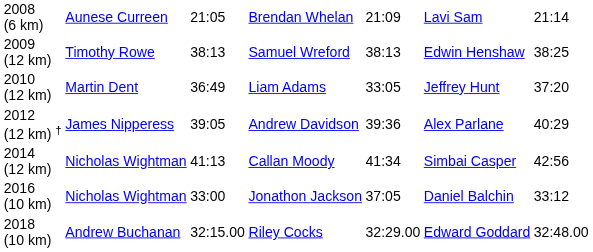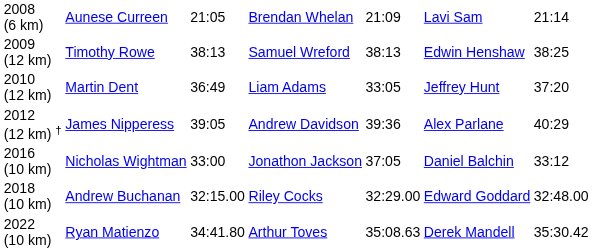- row: 2014 (12 km) | Nicholas Wightman | 41:13 | Callan Moody | 41:34 | Simbai Casper | 42:56
+ row: 2022 (10 km) | Ryan Matienzo | 34:41.80 | Arthur Toves | 35:08.63 | Derek Mandell | 35:30.42
